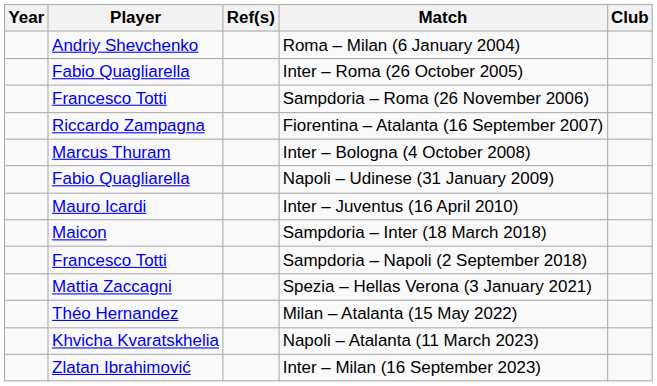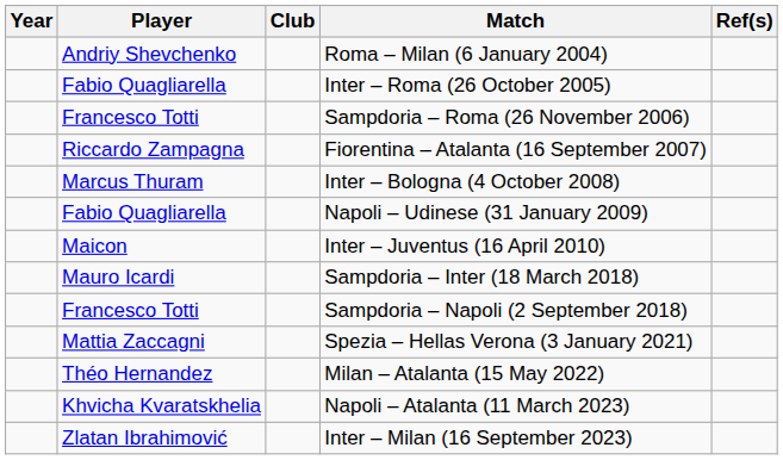columns swapped: Club <-> Ref(s)
Inter – Juventus (16 April 2010) | Player: Mauro Icardi -> Maicon
Sampdoria – Inter (18 March 2018) | Player: Maicon -> Mauro Icardi
